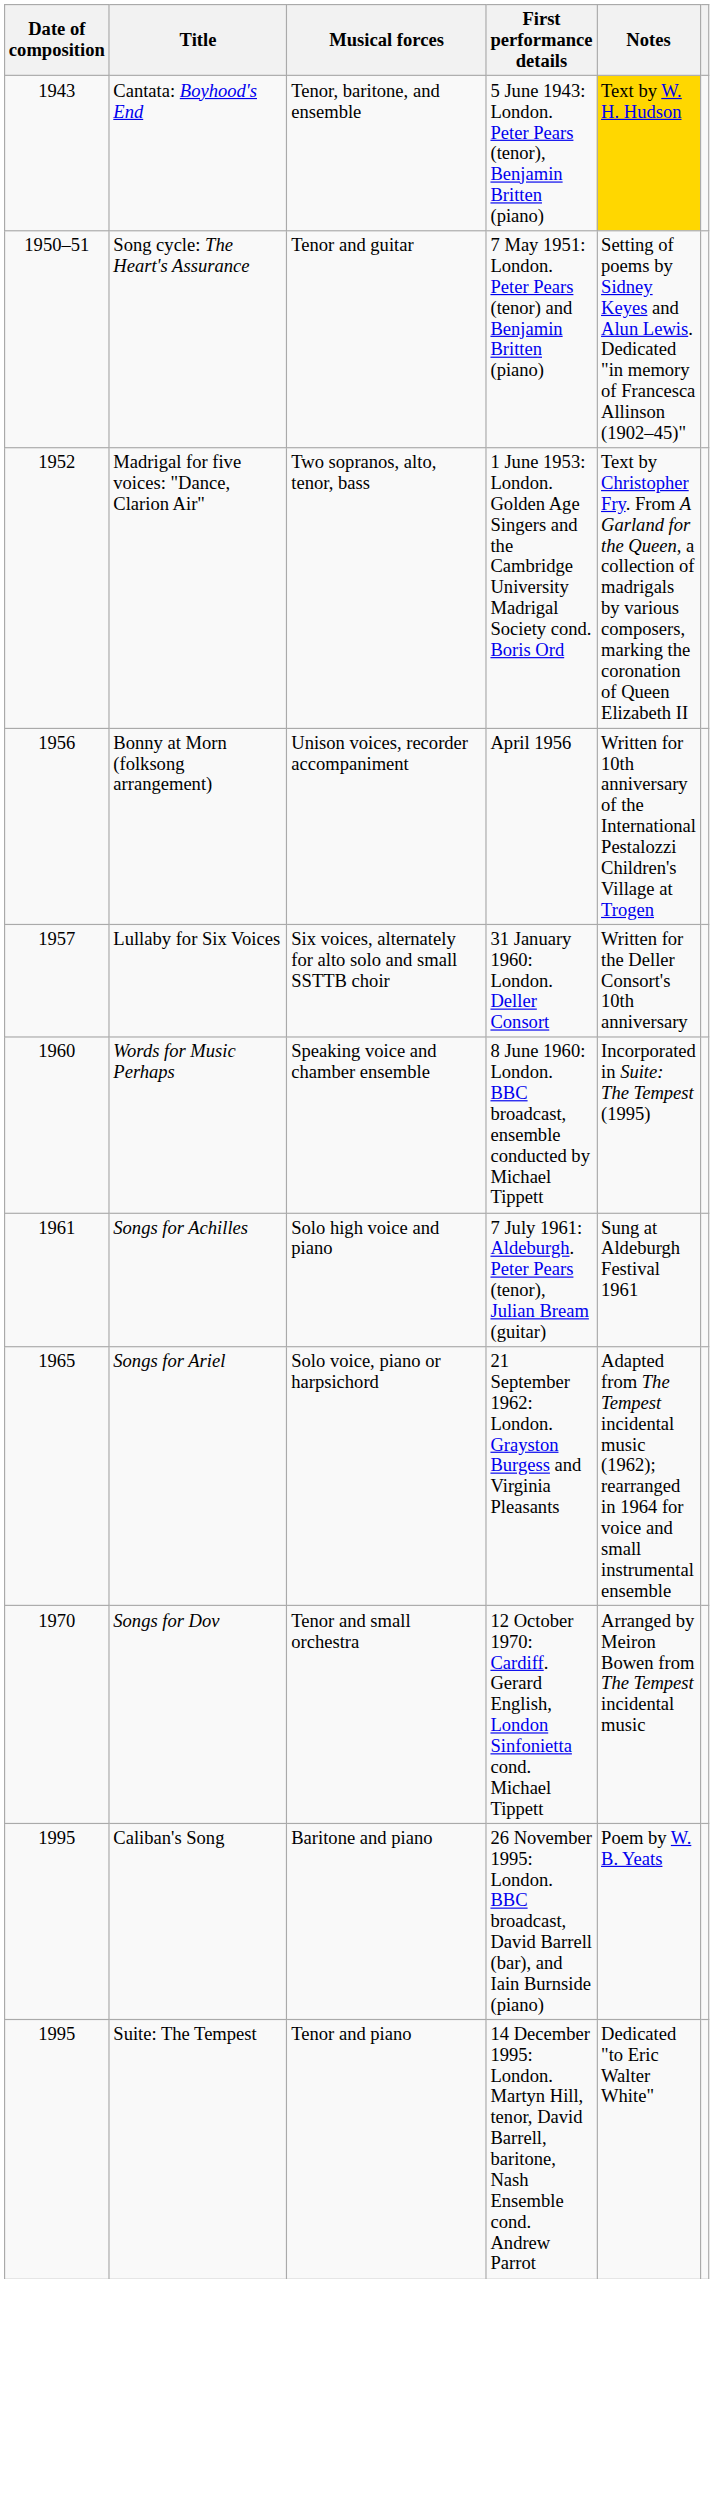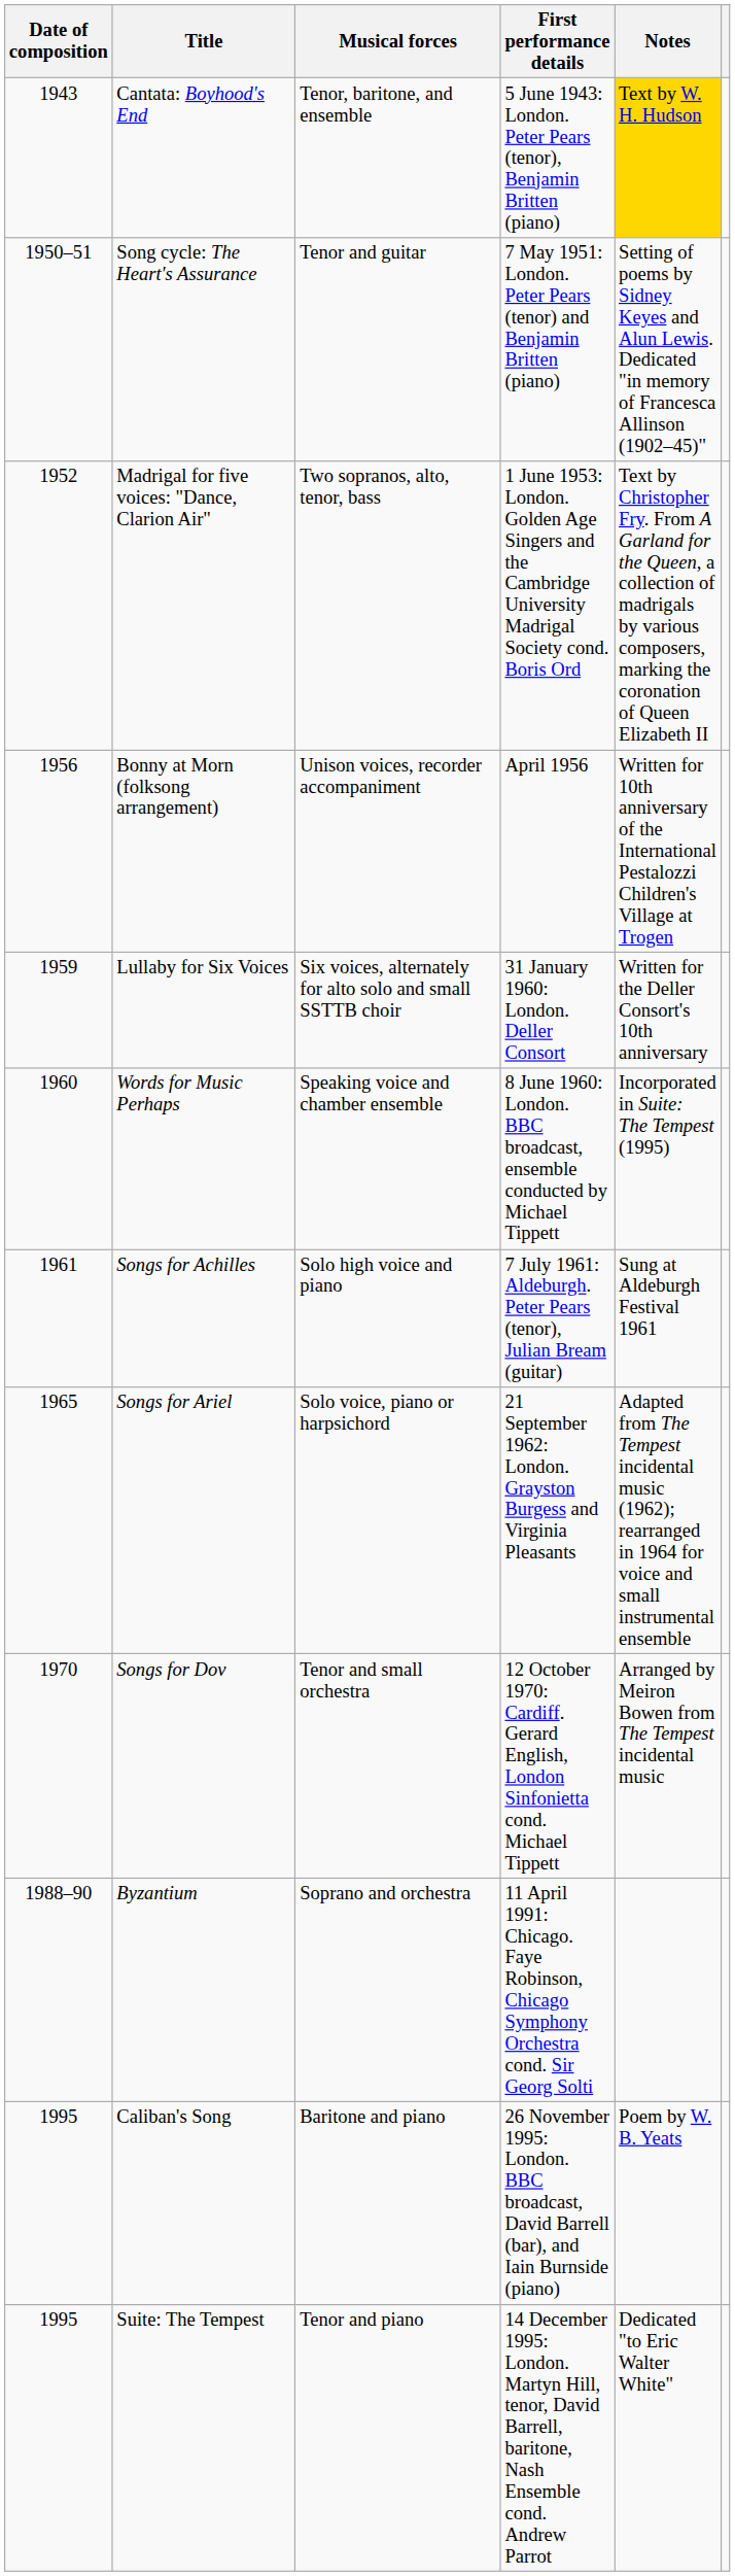Lullaby for Six Voices | Date of composition: 1957 -> 1959
+ row: 1988–90 | Byzantium | Soprano and orchestra | 11 April 1991: Chicago. Faye Robinson, Chicago Symphony Orchestra cond. Sir Georg Solti
